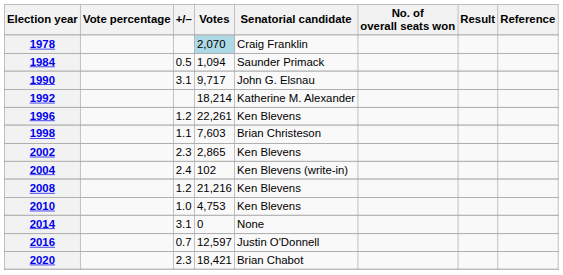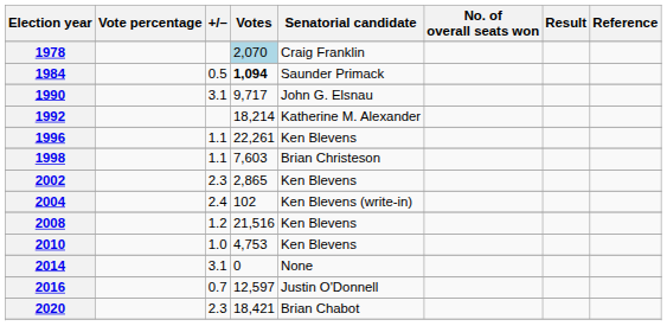1984 | Votes: normal -> bold
1996 | +/–: 1.2 -> 1.1
2008 | Votes: 21,216 -> 21,516
